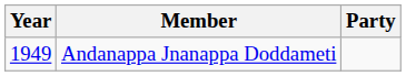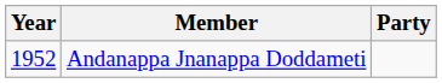Andanappa Jnanappa Doddameti | Year: 1949 -> 1952
